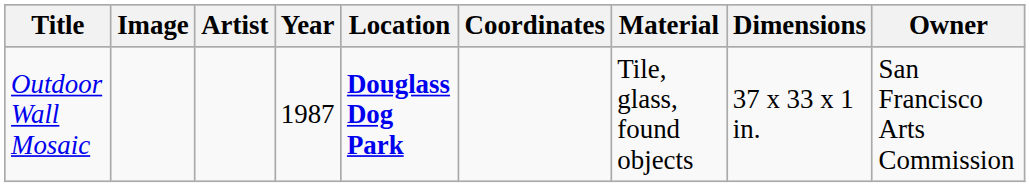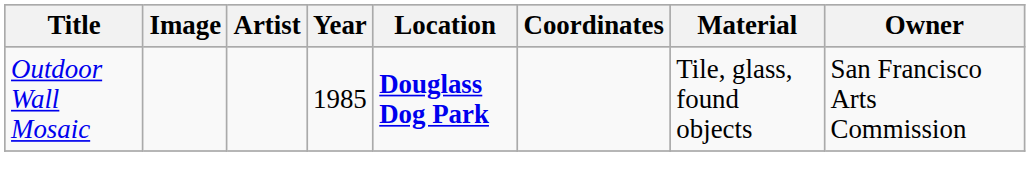- column: Dimensions | 37 x 33 x 1 in.
Outdoor Wall Mosaic | Year: 1987 -> 1985
